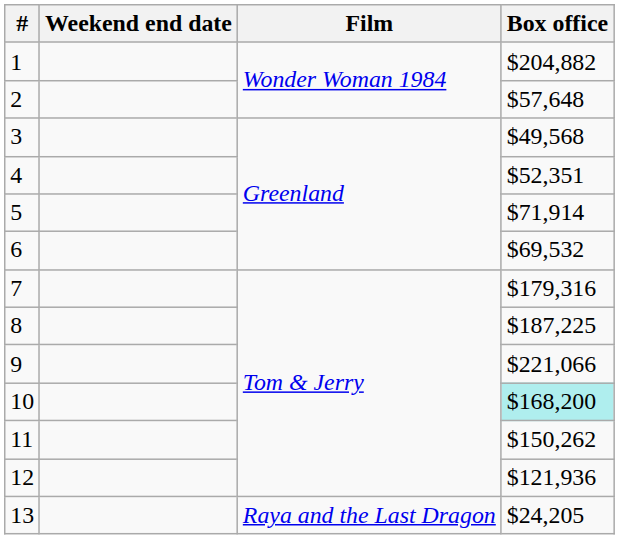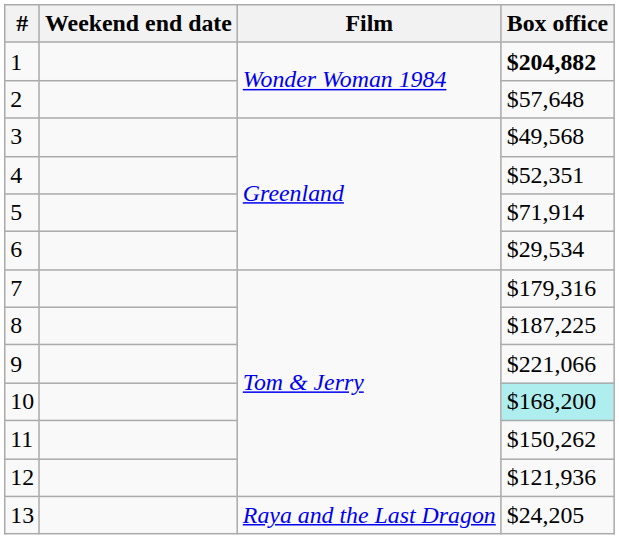1 | Box office: normal -> bold
6 | Box office: $69,532 -> $29,534
